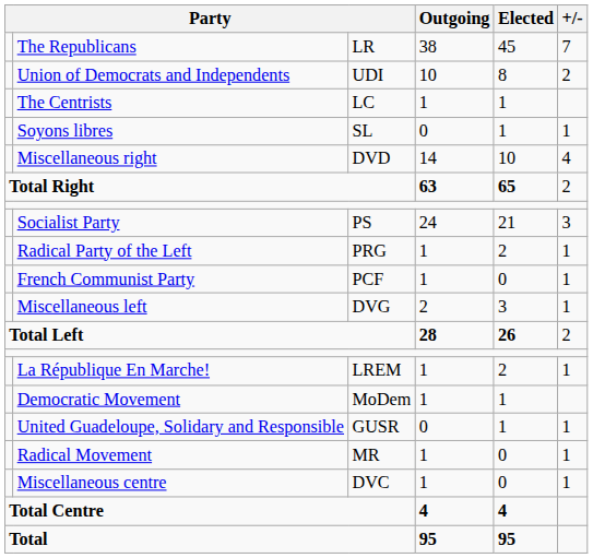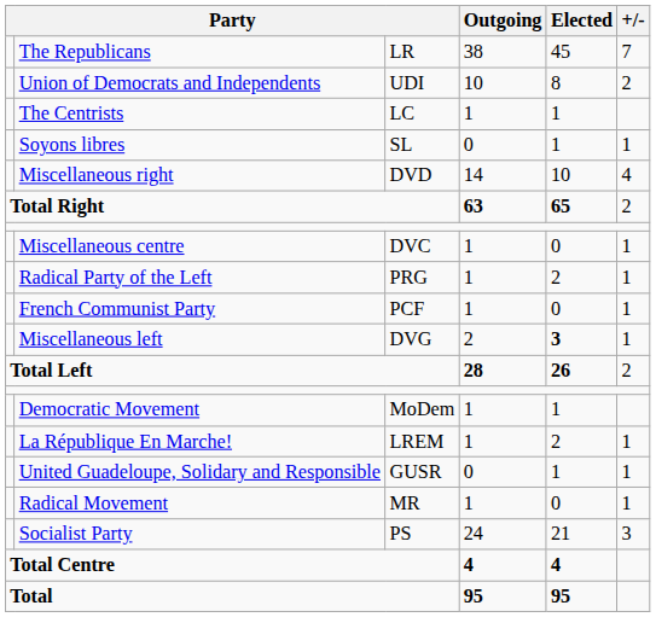rows swapped: Socialist Party <-> Miscellaneous centre
Miscellaneous left | Elected: normal -> bold
rows swapped: La République En Marche! <-> Democratic Movement
